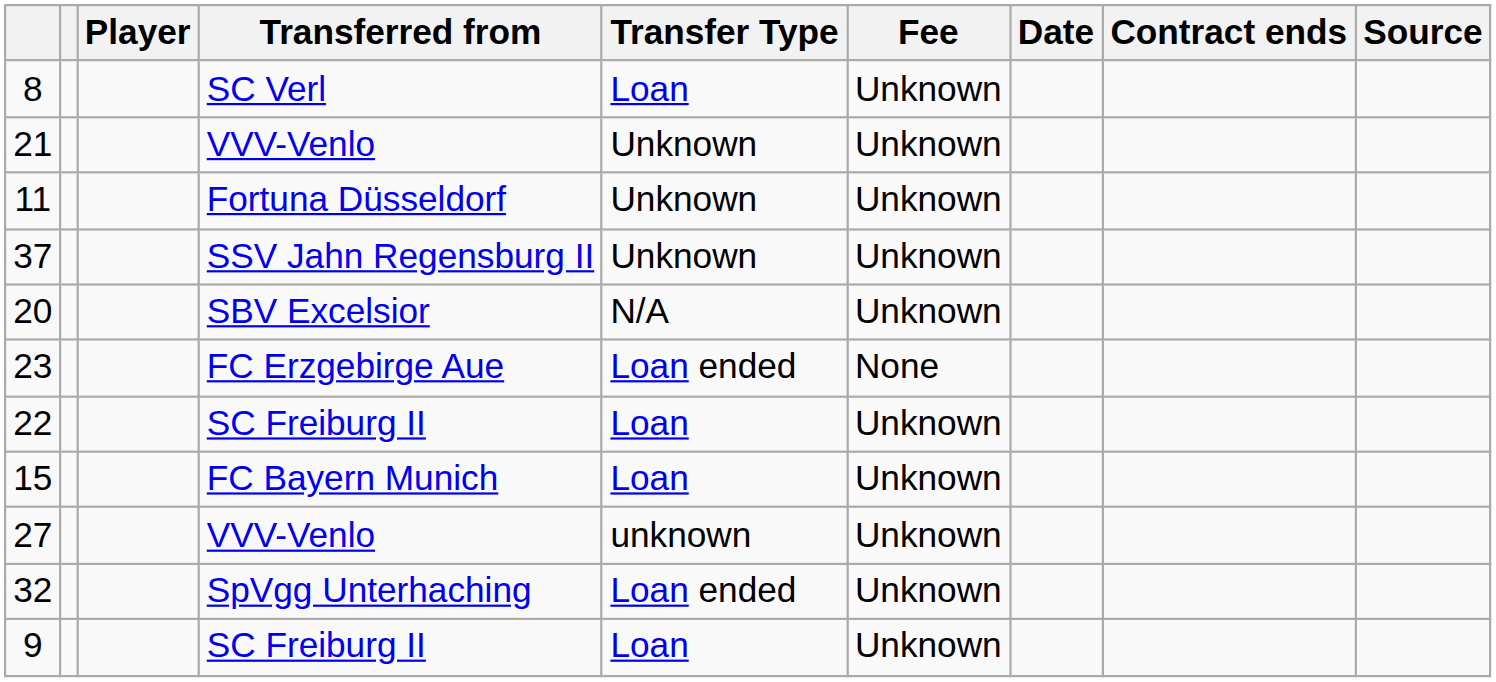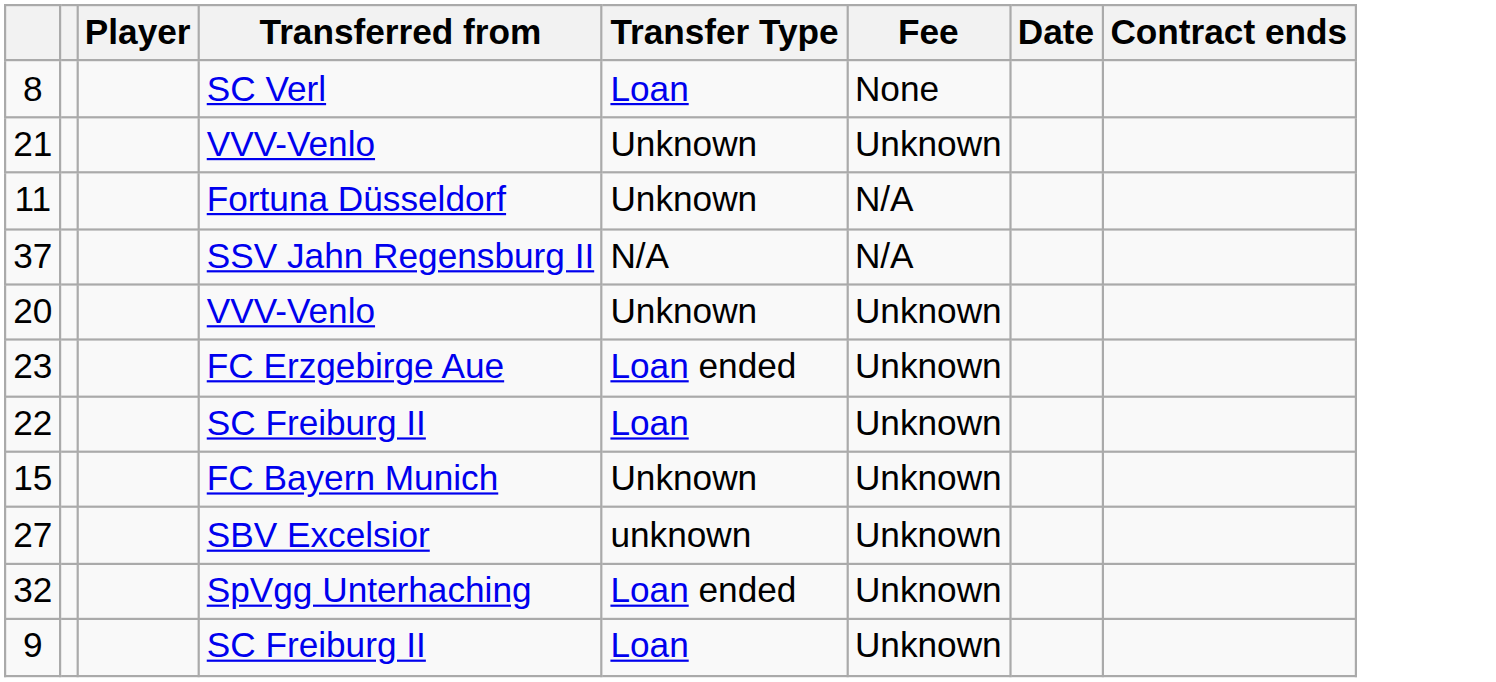- column: Source
8 | Fee: Unknown -> None
11 | Fee: Unknown -> N/A
37 | Transfer Type: Unknown -> N/A
37 | Fee: Unknown -> N/A
20 | Transferred from: SBV Excelsior -> VVV-Venlo
20 | Transfer Type: N/A -> Unknown
23 | Fee: None -> Unknown
15 | Transfer Type: Loan -> Unknown
27 | Transferred from: VVV-Venlo -> SBV Excelsior
